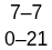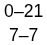rows swapped: 7–7 <-> 0–21
